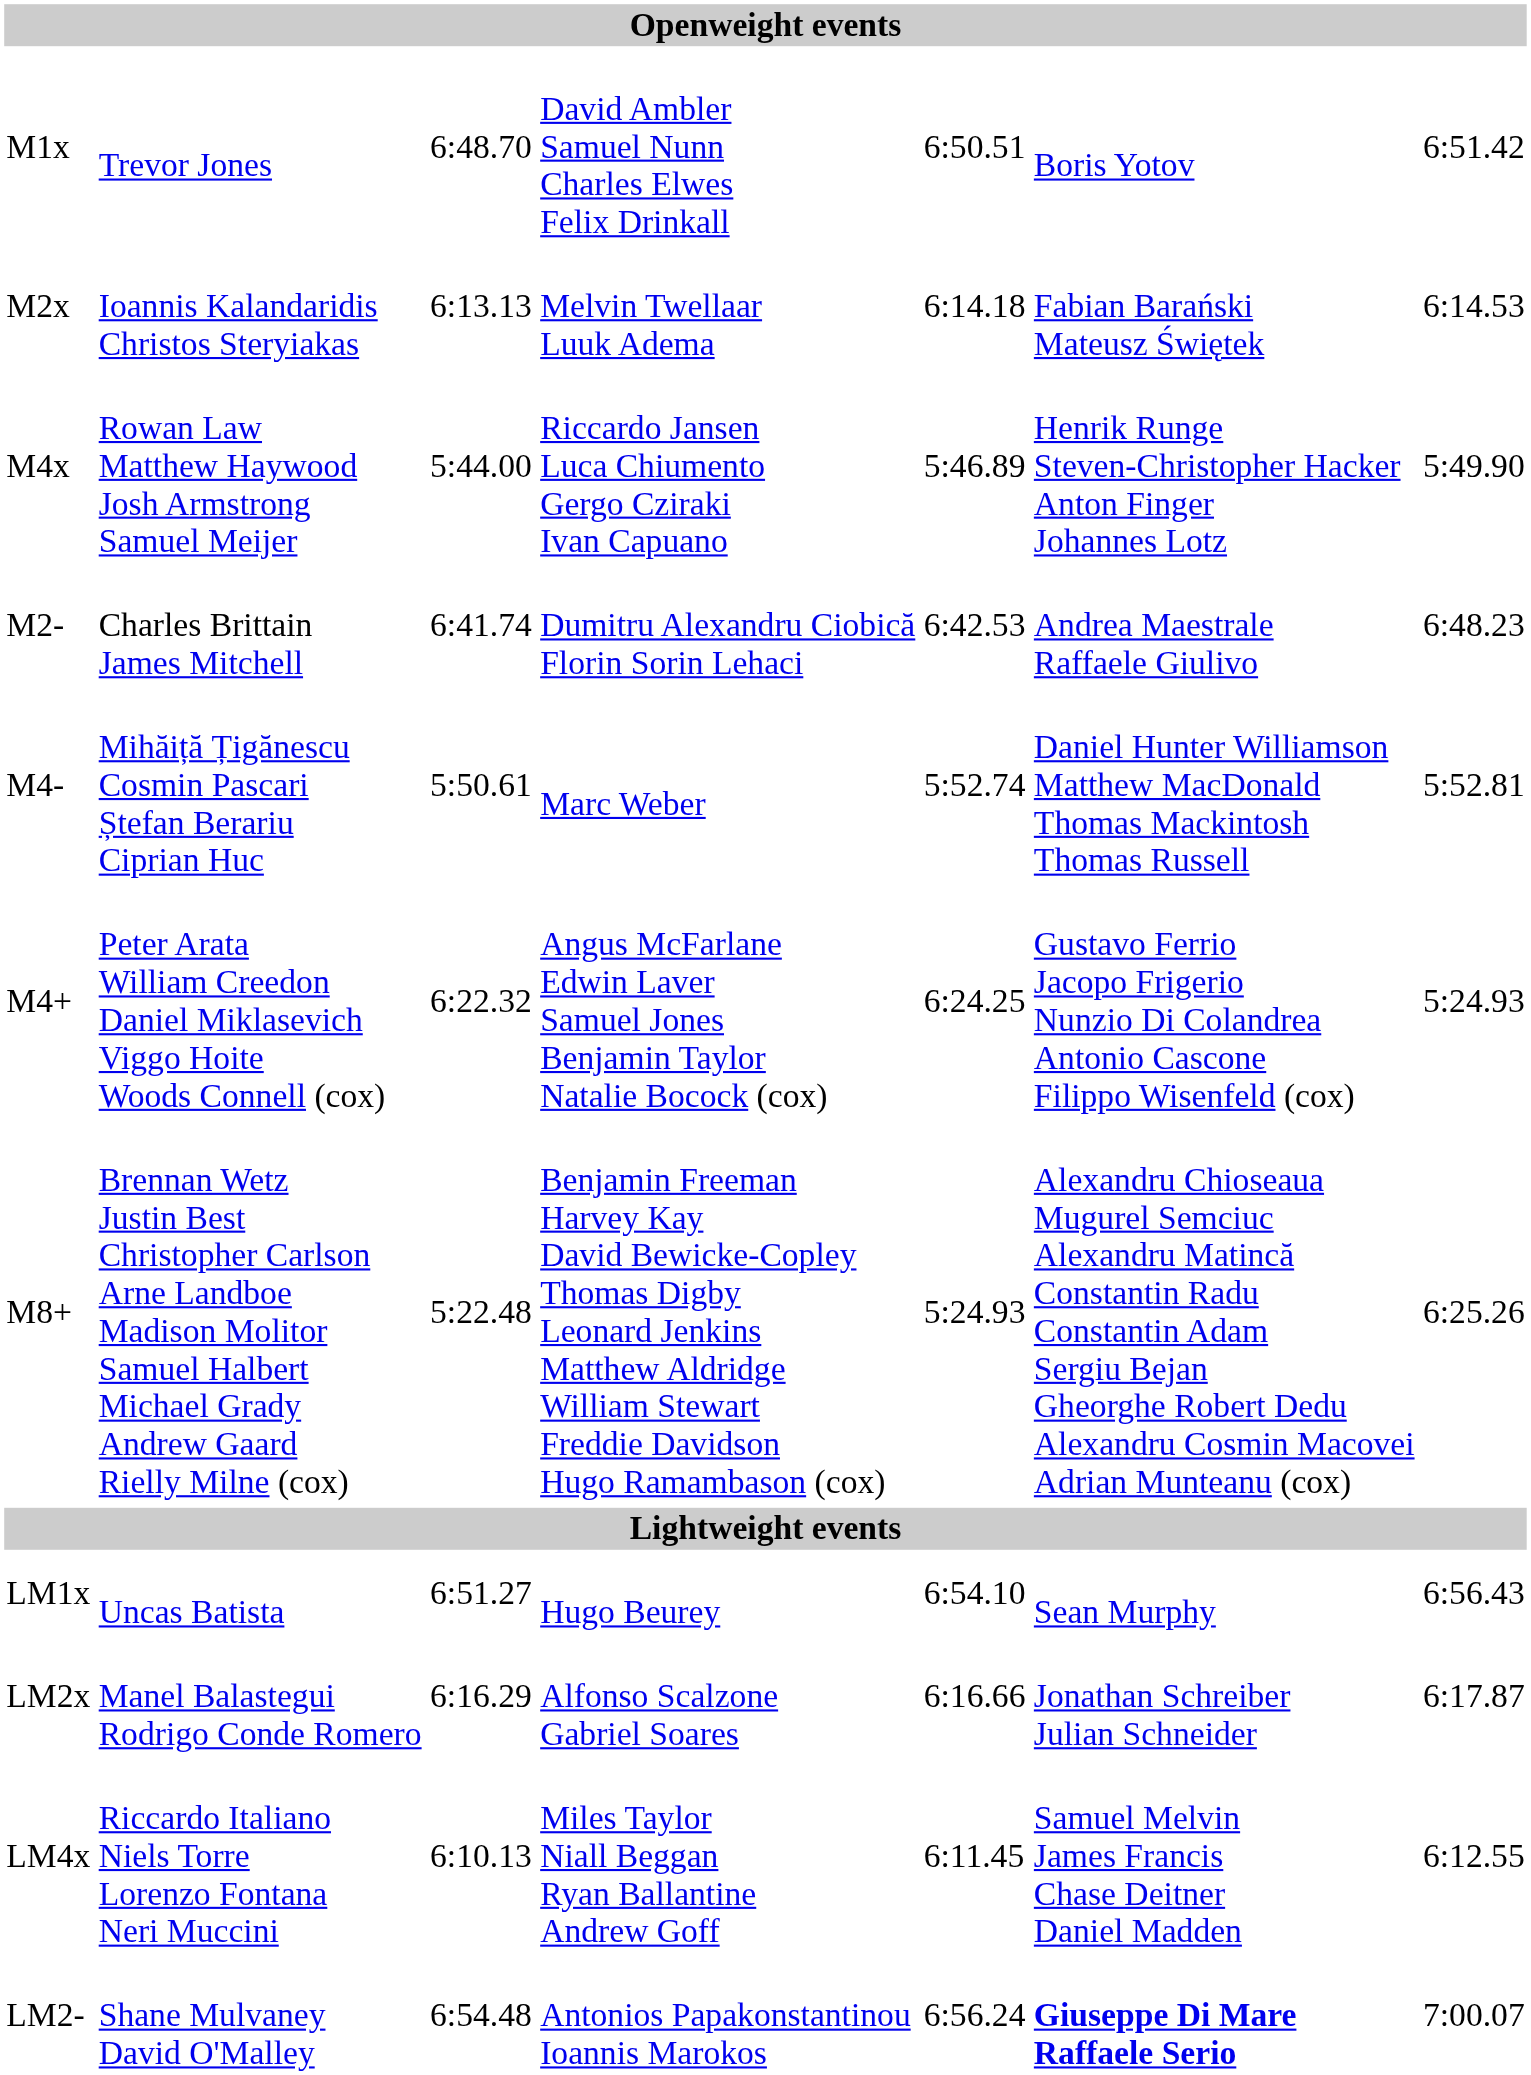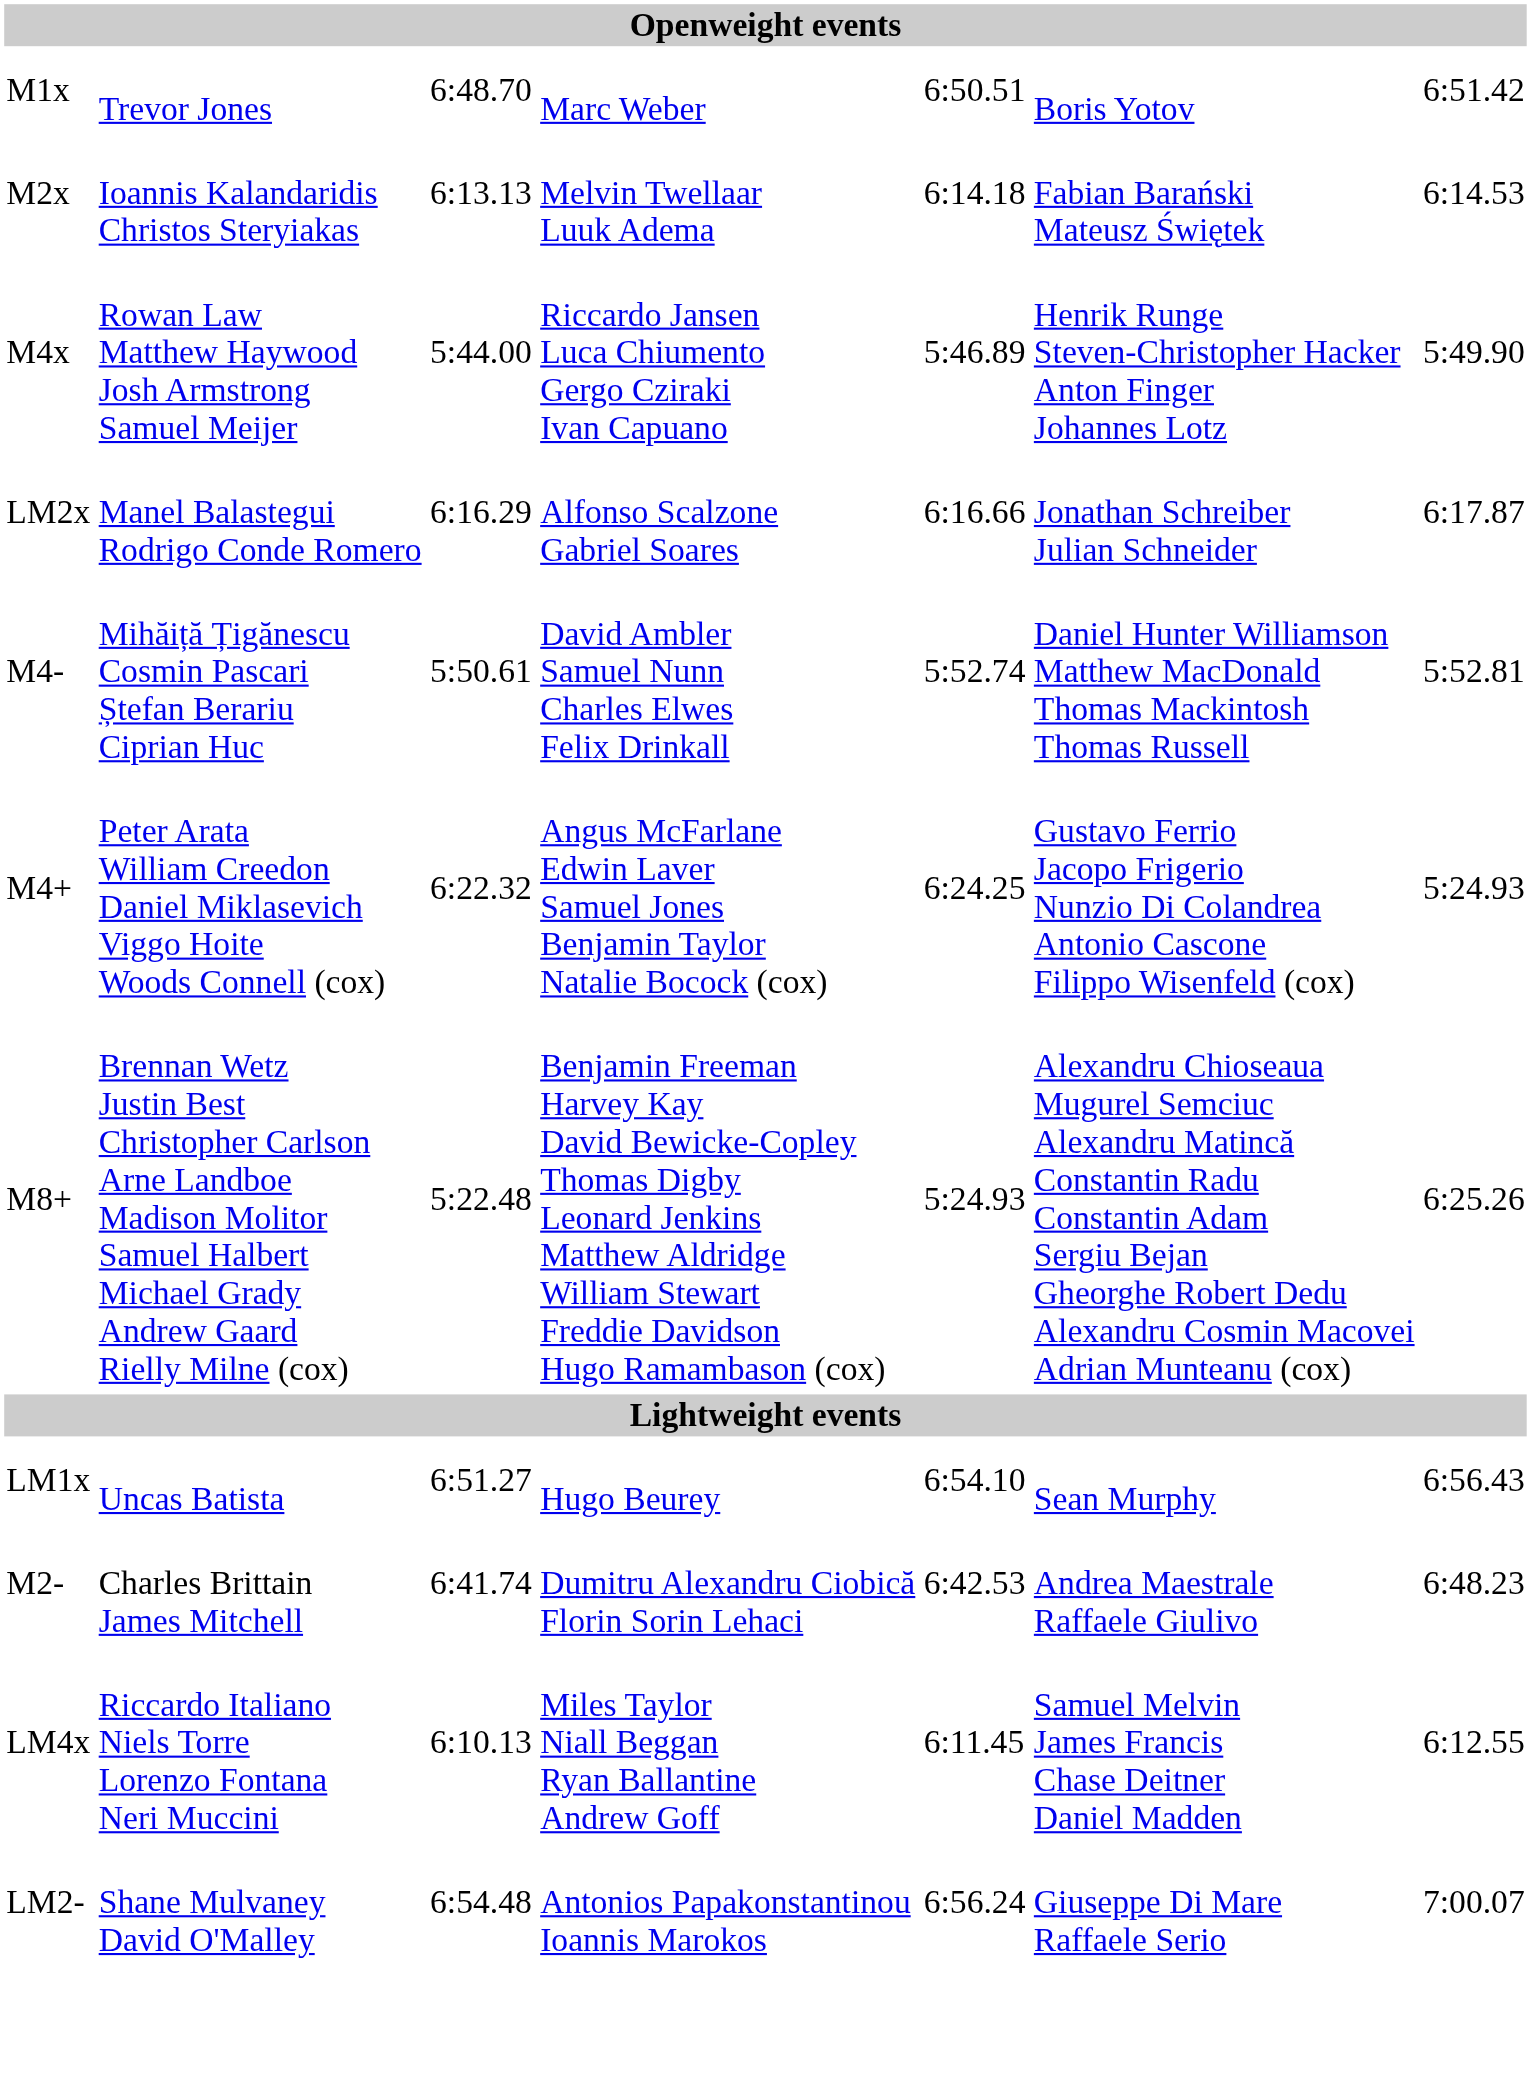M1x | column 4: David Ambler Samuel Nunn Charles Elwes Felix Drinkall -> Marc Weber
rows swapped: M2- <-> LM2x
M4- | column 4: Marc Weber -> David Ambler Samuel Nunn Charles Elwes Felix Drinkall
LM2- | column 6: bold -> normal
